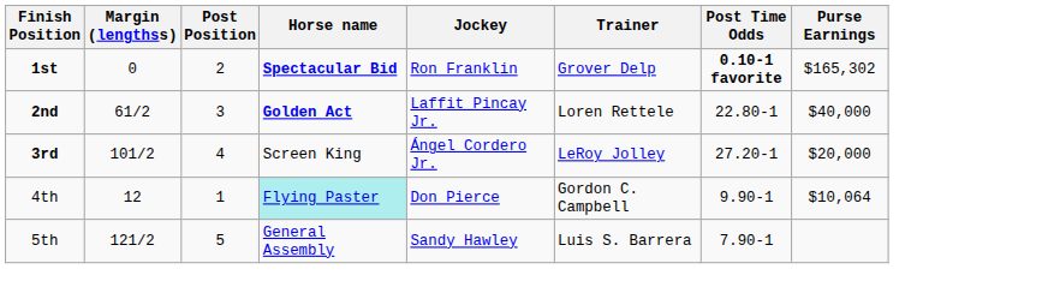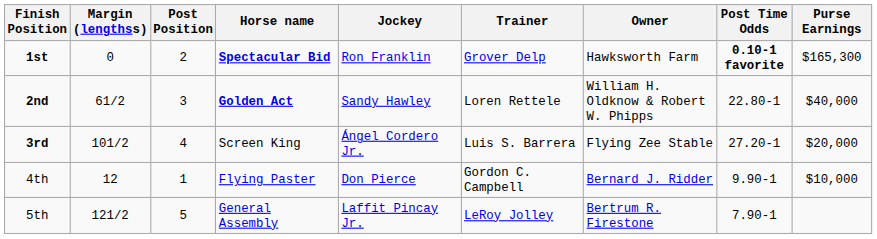+ column: Owner | Hawksworth Farm | William H. Oldknow & Robert W. Phipps | Flying Zee Stable | Bernard J. Ridder | Bertrum R. Firestone
1st | Purse Earnings: $165,302 -> $165,300
2nd | Jockey: Laffit Pincay Jr. -> Sandy Hawley
3rd | Trainer: LeRoy Jolley -> Luis S. Barrera
4th | Horse name: paleturquoise background -> no background
4th | Purse Earnings: $10,064 -> $10,000
5th | Jockey: Sandy Hawley -> Laffit Pincay Jr.
5th | Trainer: Luis S. Barrera -> LeRoy Jolley
